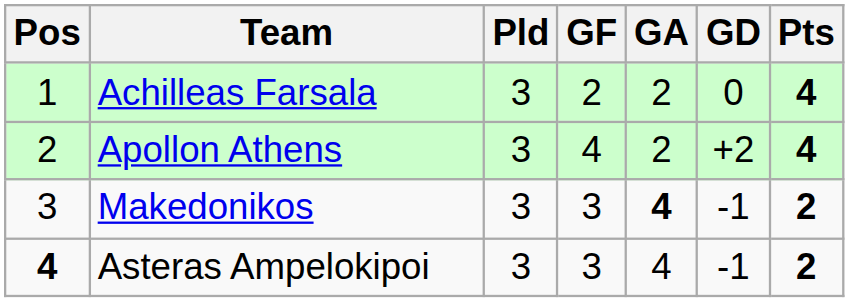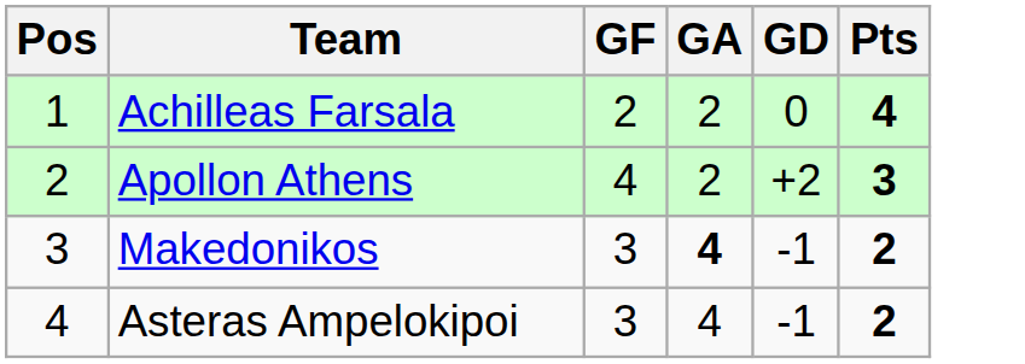- column: Pld | 3 | 3 | 3 | 3
Apollon Athens | Pts: 4 -> 3
Asteras Ampelokipoi | Pos: bold -> normal
